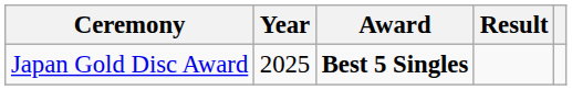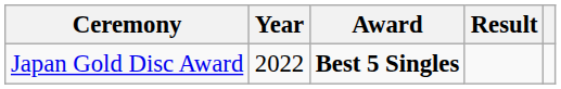Japan Gold Disc Award | Year: 2025 -> 2022
